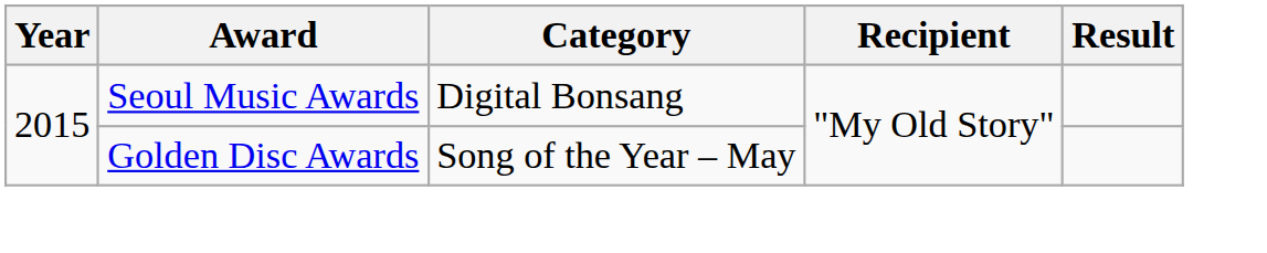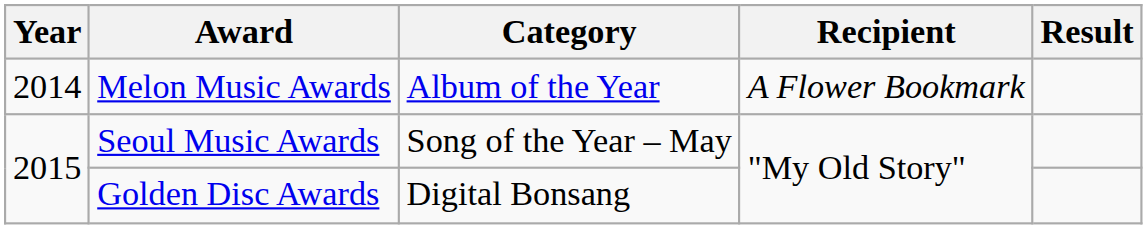+ row: 2014 | Melon Music Awards | Album of the Year | A Flower Bookmark
Seoul Music Awards | Category: Digital Bonsang -> Song of the Year – May
Golden Disc Awards | Category: Song of the Year – May -> Digital Bonsang
